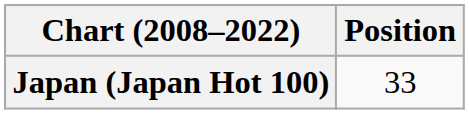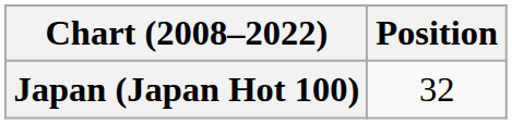Japan (Japan Hot 100) | Position: 33 -> 32
